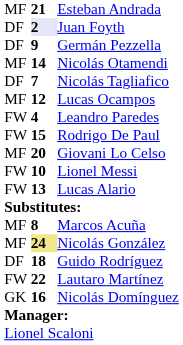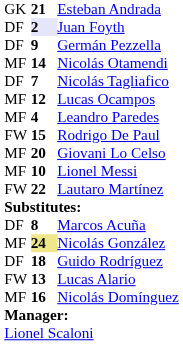Esteban Andrada | column 1: MF -> GK
Leandro Paredes | column 1: FW -> MF
Lionel Messi | column 1: FW -> MF
rows swapped: Lautaro Martínez <-> Lucas Alario
Marcos Acuña | column 1: MF -> DF
Nicolás Domínguez | column 1: GK -> MF
